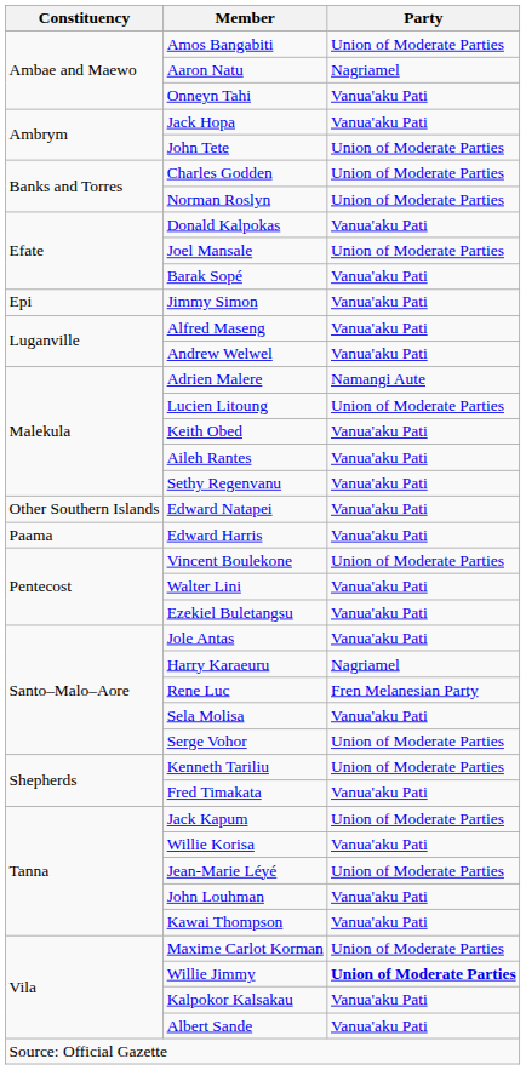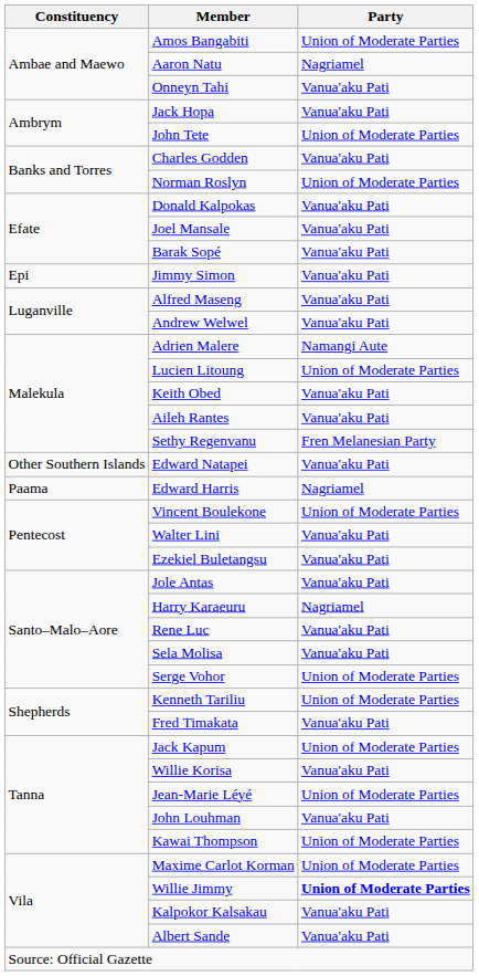Charles Godden | Party: Union of Moderate Parties -> Vanua'aku Pati
Joel Mansale | Party: Union of Moderate Parties -> Vanua'aku Pati
Sethy Regenvanu | Party: Vanua'aku Pati -> Fren Melanesian Party
Edward Harris | Party: Vanua'aku Pati -> Nagriamel
Rene Luc | Party: Fren Melanesian Party -> Vanua'aku Pati
Kawai Thompson | Party: Vanua'aku Pati -> Union of Moderate Parties
